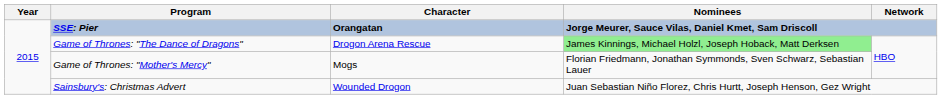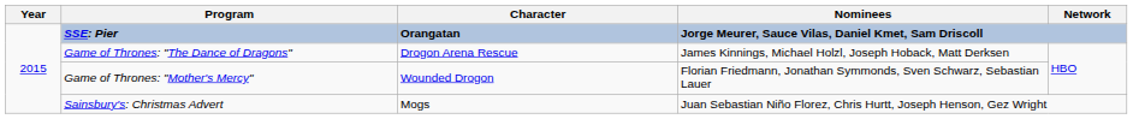Game of Thrones: "The Dance of Dragons" | Nominees: lightgreen background -> no background
Game of Thrones: "Mother's Mercy" | Character: Mogs -> Wounded Drogon
Sainsbury's: Christmas Advert | Character: Wounded Drogon -> Mogs
